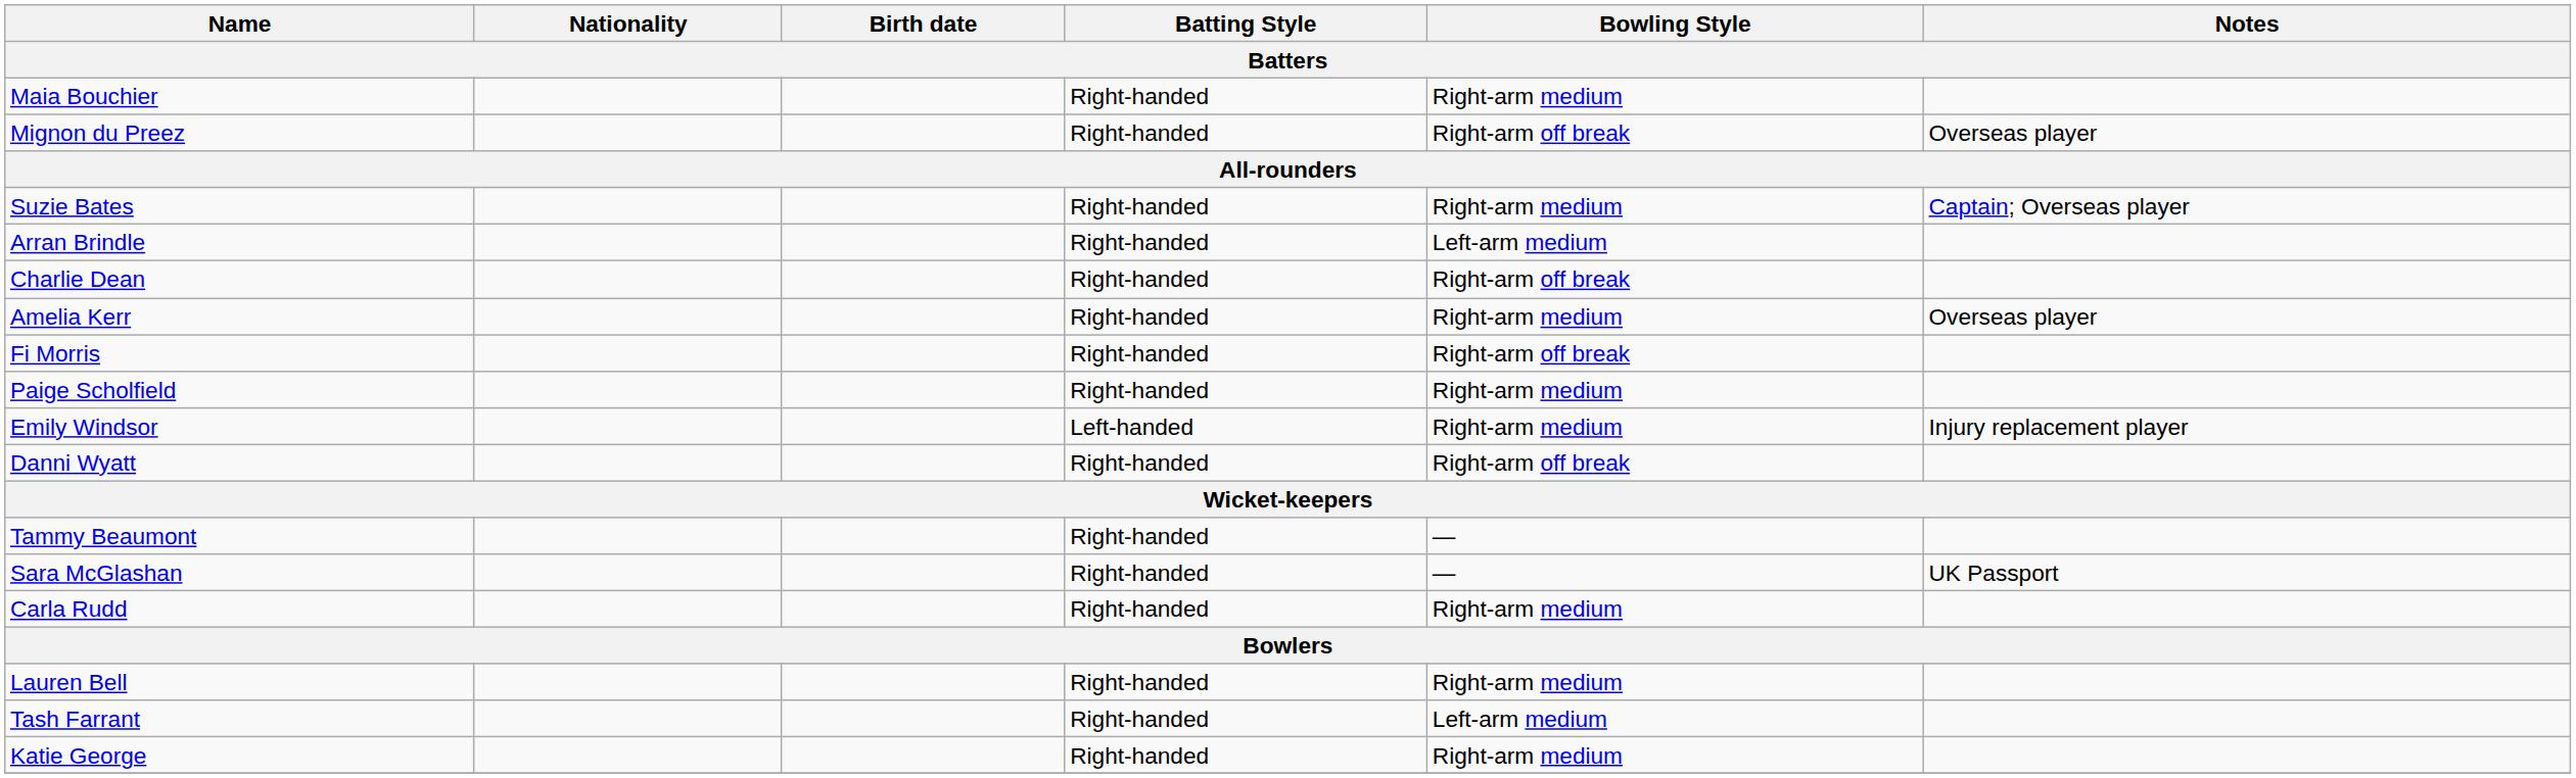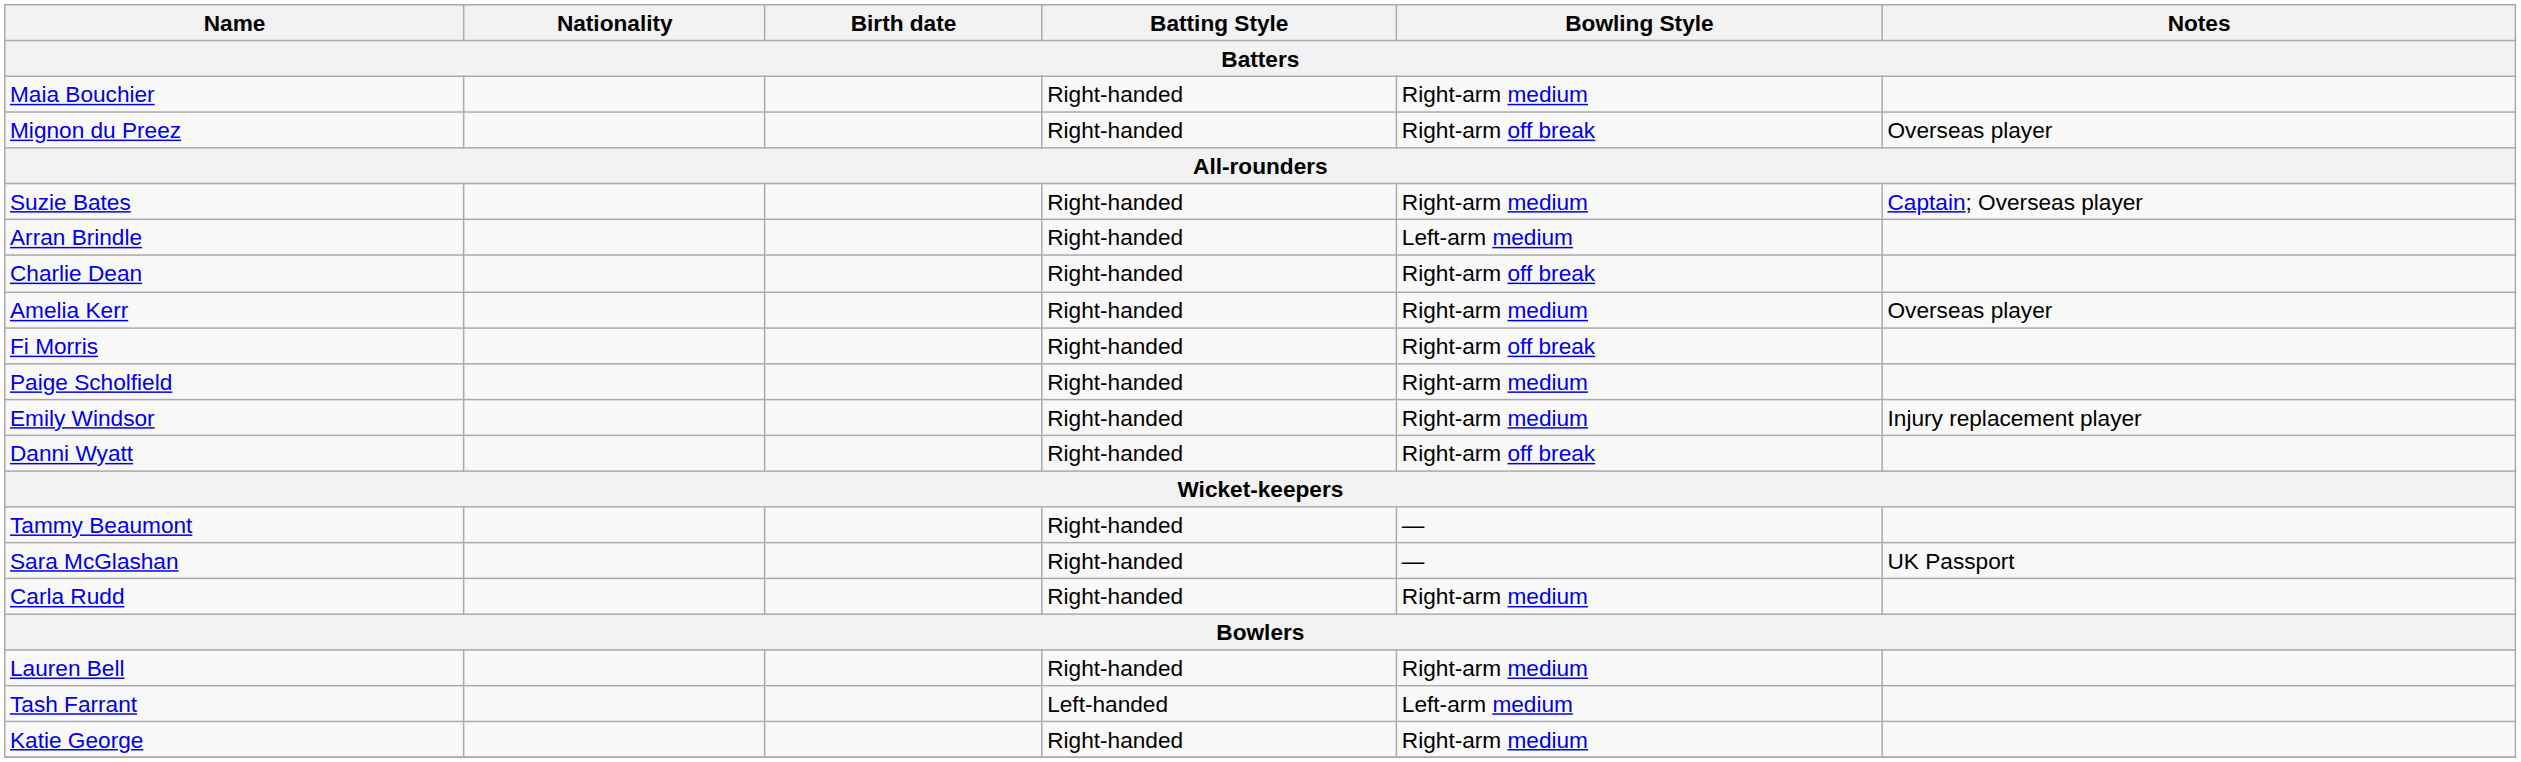Emily Windsor | Batting Style: Left-handed -> Right-handed
Tash Farrant | Batting Style: Right-handed -> Left-handed
